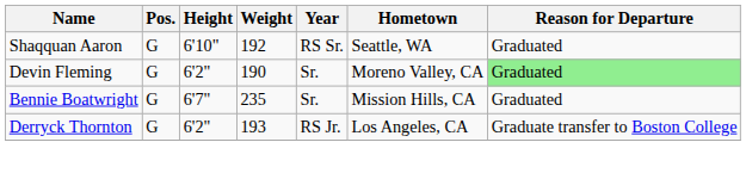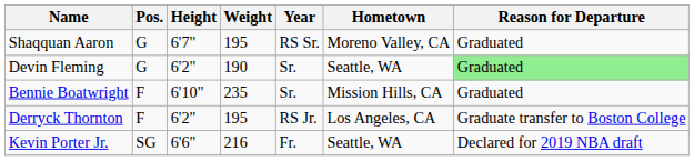Shaqquan Aaron | Height: 6'10" -> 6'7"
Shaqquan Aaron | Weight: 192 -> 195
Shaqquan Aaron | Hometown: Seattle, WA -> Moreno Valley, CA
Devin Fleming | Hometown: Moreno Valley, CA -> Seattle, WA
Bennie Boatwright | Pos.: G -> F
Bennie Boatwright | Height: 6'7" -> 6'10"
Derryck Thornton | Pos.: G -> F
Derryck Thornton | Weight: 193 -> 195
+ row: Kevin Porter Jr. | SG | 6'6" | 216 | Fr. | Seattle, WA | Declared for 2019 NBA draft
